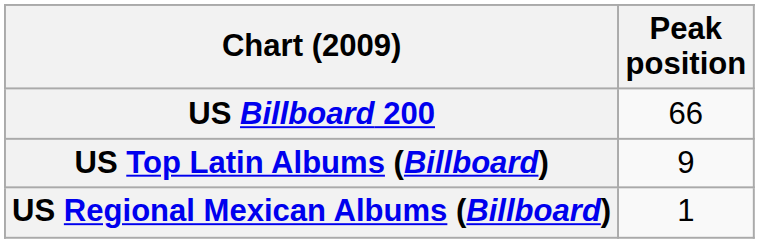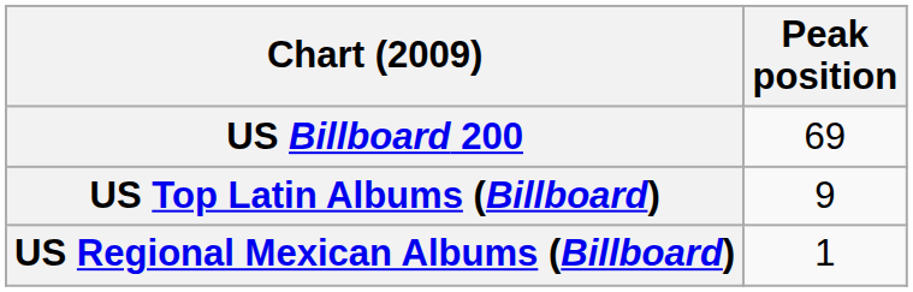US Billboard 200 | Peak position: 66 -> 69
